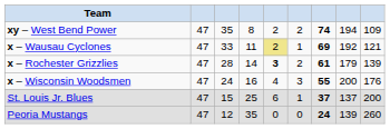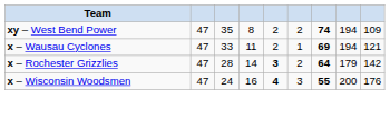x – Wausau Cyclones | column 5: khaki background -> no background
x – Wausau Cyclones | column 8: 192 -> 194
x – Rochester Grizzlies | column 7: 61 -> 64
x – Rochester Grizzlies | column 9: 139 -> 142
x – Wisconsin Woodsmen | column 5: normal -> bold
- row: St. Louis Jr. Blues | 47 | 15 | 25 | 6 | 1 | 37 | 137 | 200
- row: Peoria Mustangs | 47 | 12 | 35 | 0 | 0 | 24 | 139 | 260
